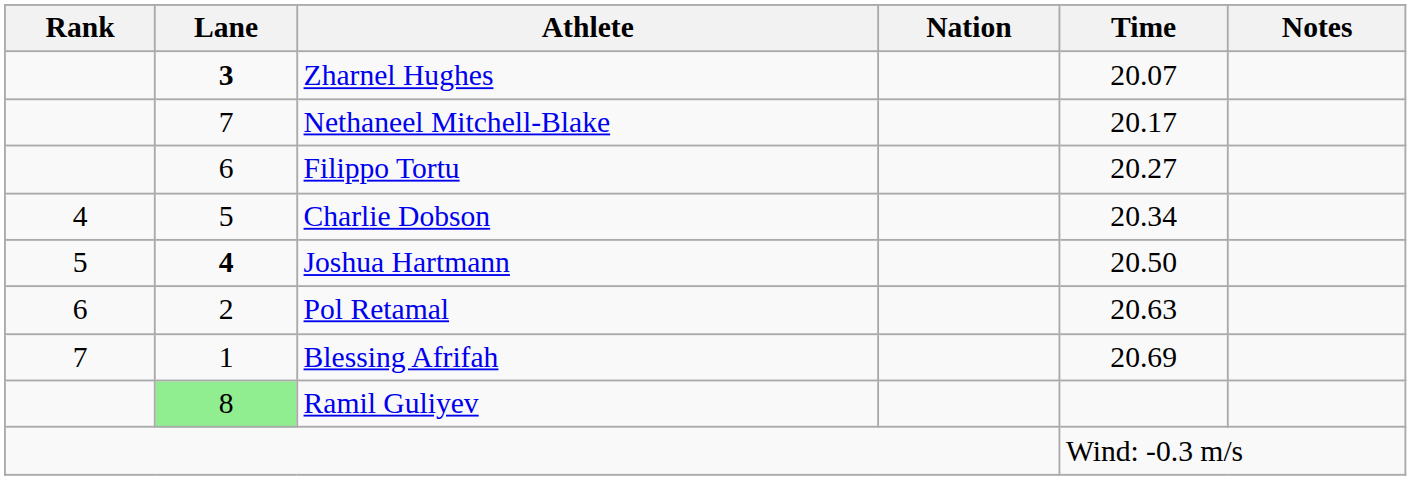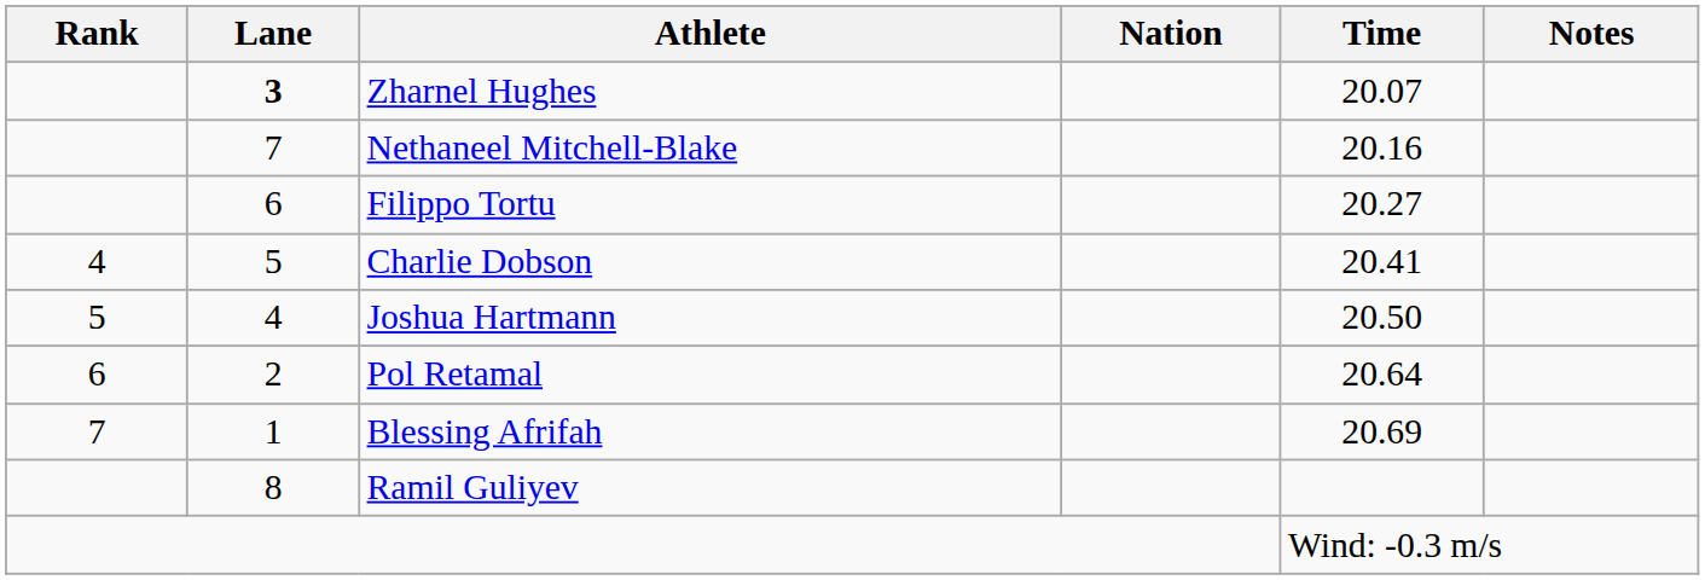Nethaneel Mitchell-Blake | Time: 20.17 -> 20.16
Charlie Dobson | Time: 20.34 -> 20.41
Joshua Hartmann | Lane: bold -> normal
Pol Retamal | Time: 20.63 -> 20.64
Ramil Guliyev | Lane: lightgreen background -> no background
